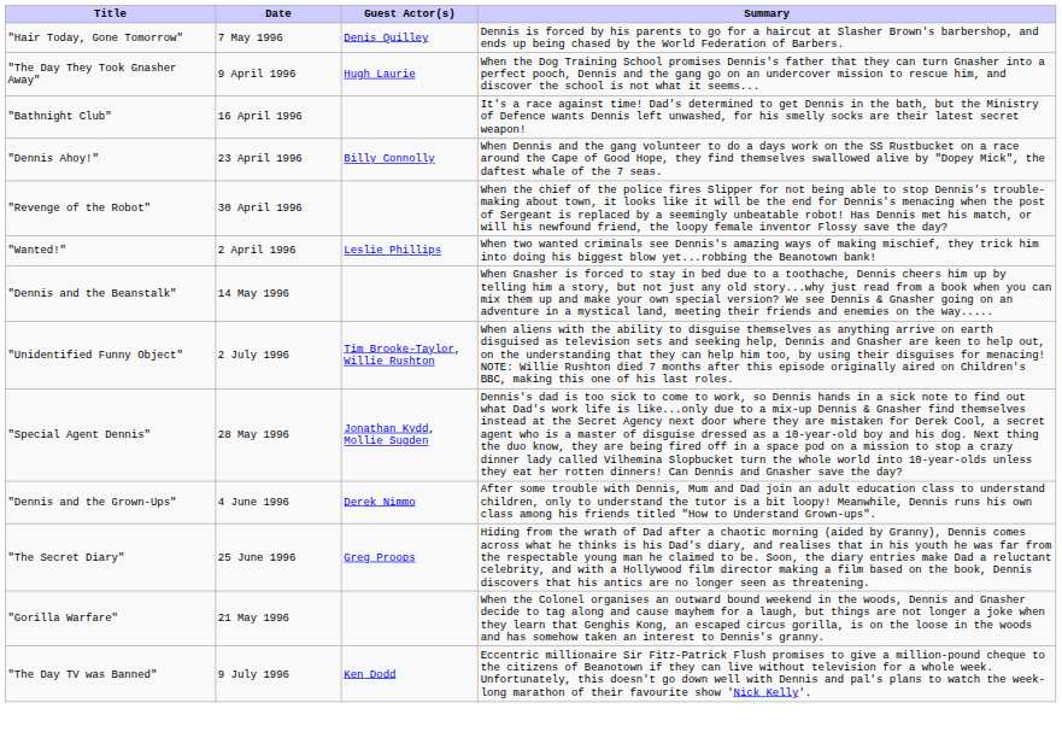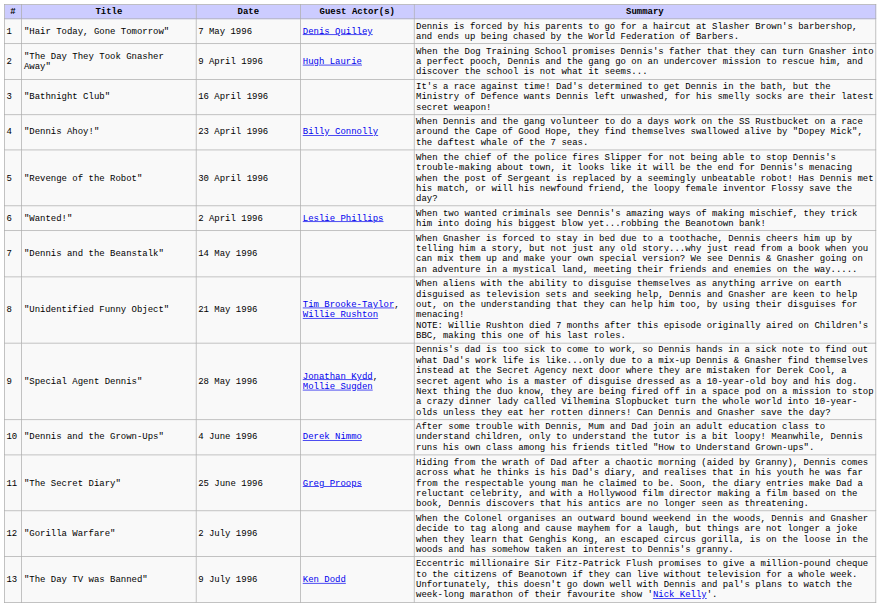+ column: # | 1 | 2 | 3 | 4 | 5 | 6 | 7 | 8 | 9 | 10 | 11 | 12 | 13
"Unidentified Funny Object" | Date: 2 July 1996 -> 21 May 1996
"Gorilla Warfare" | Date: 21 May 1996 -> 2 July 1996
